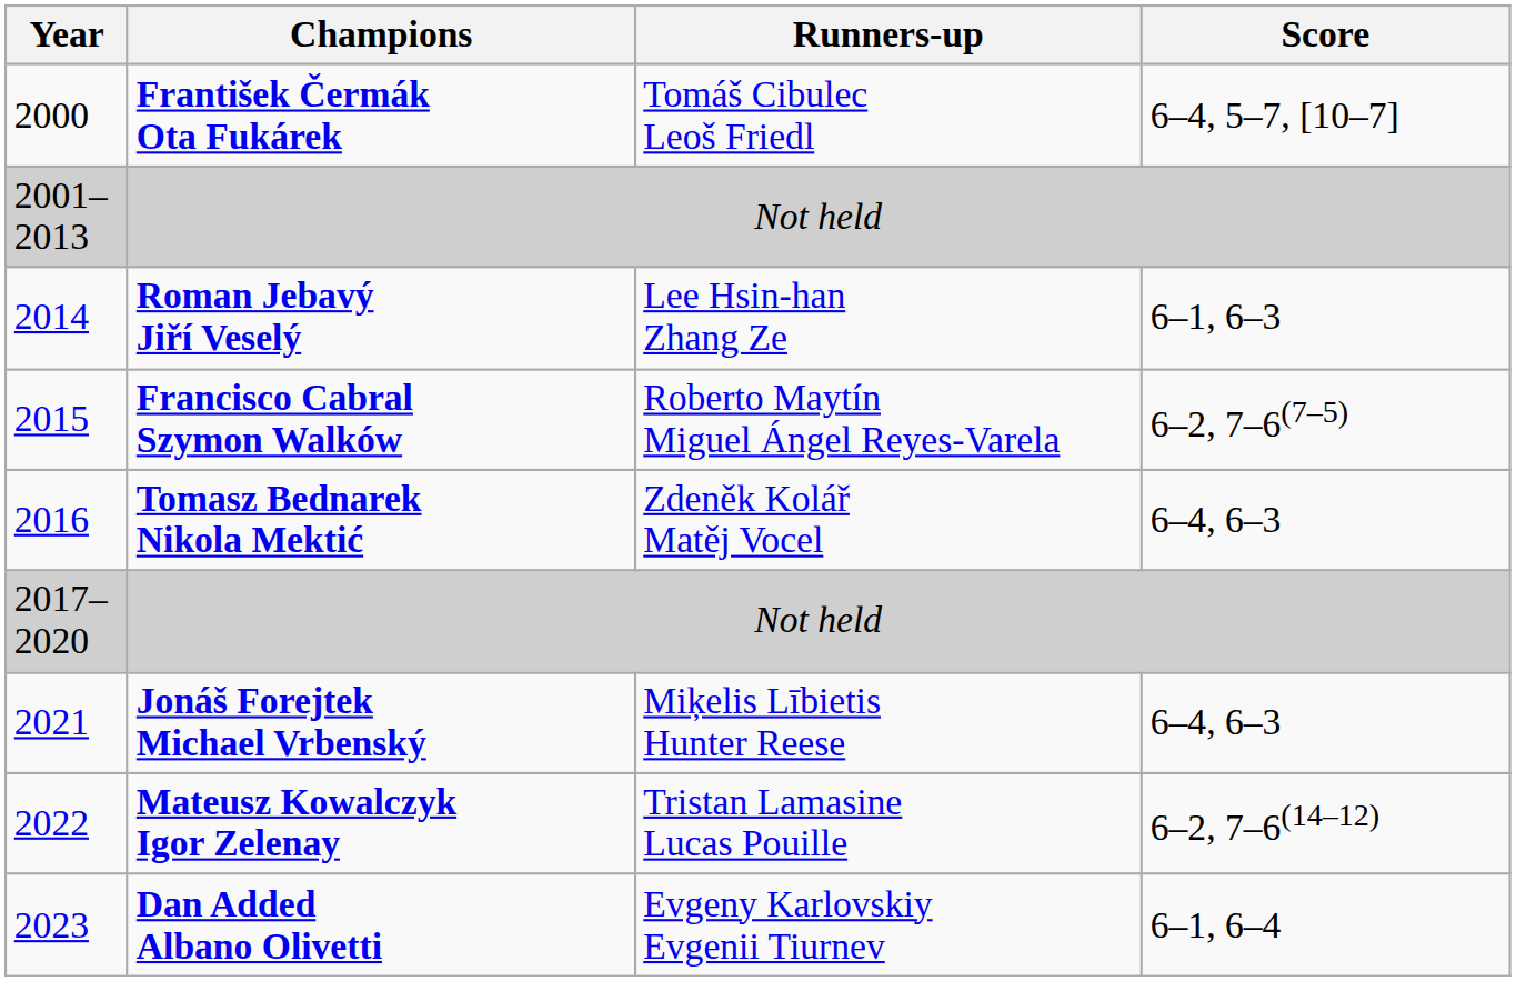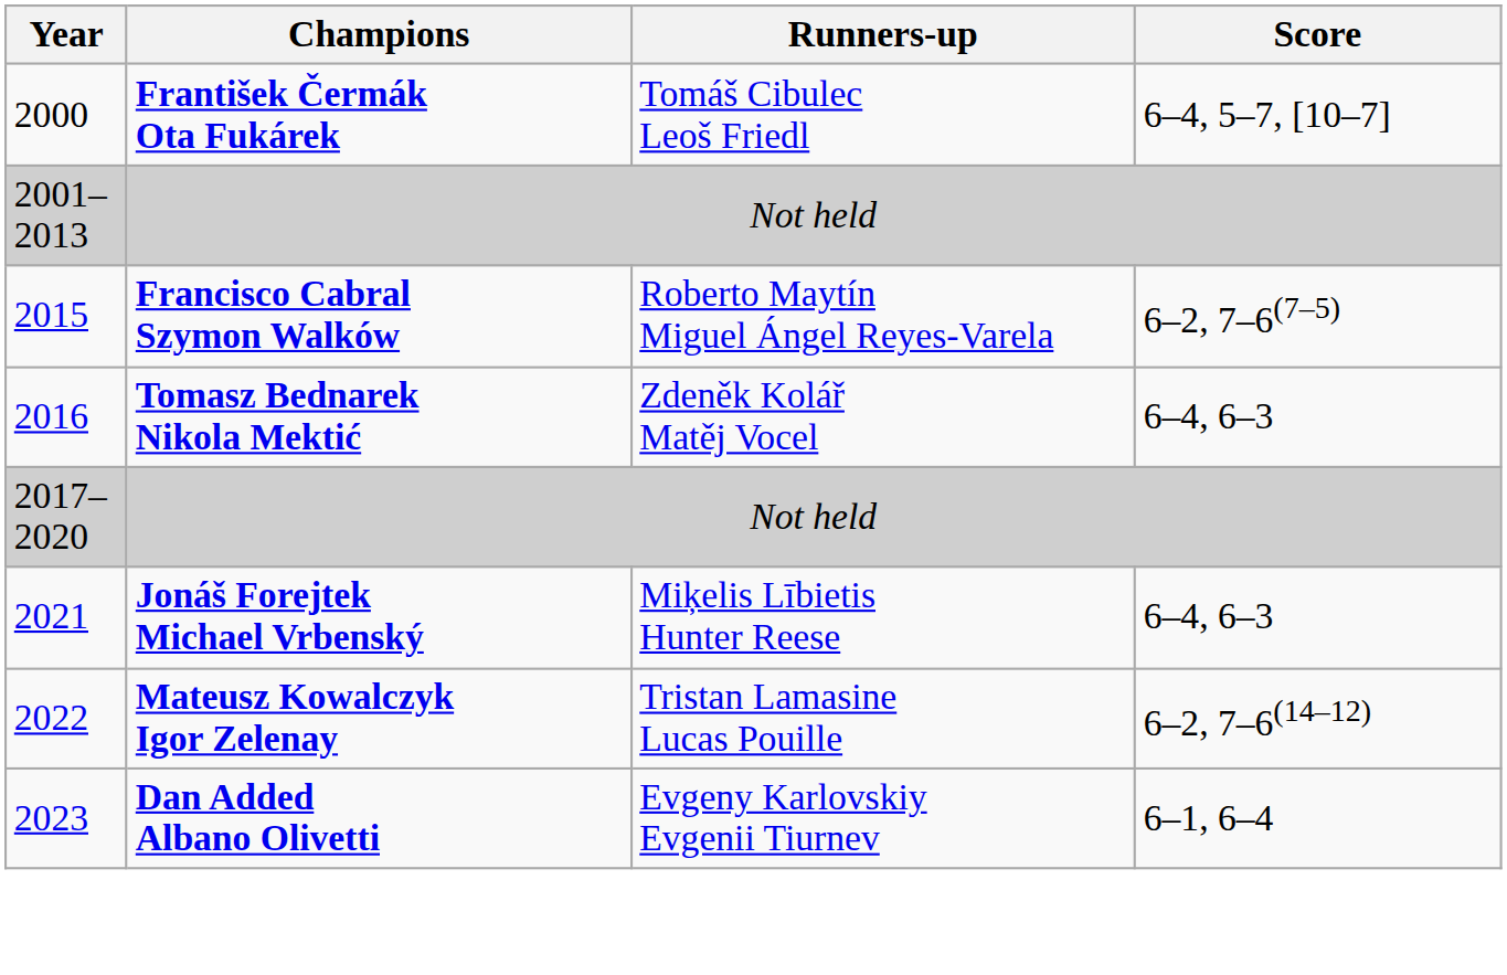- row: 2014 | Roman Jebavý Jiří Veselý | Lee Hsin-han Zhang Ze | 6–1, 6–3
